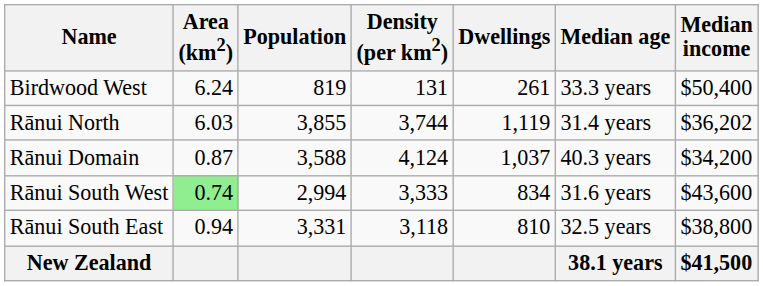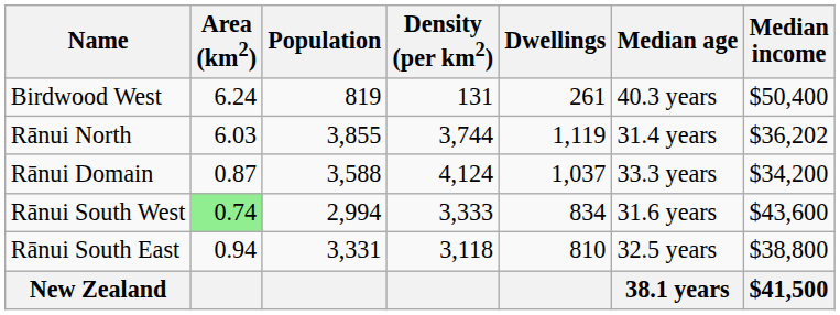Birdwood West | Median age: 33.3 years -> 40.3 years
Rānui Domain | Median age: 40.3 years -> 33.3 years
